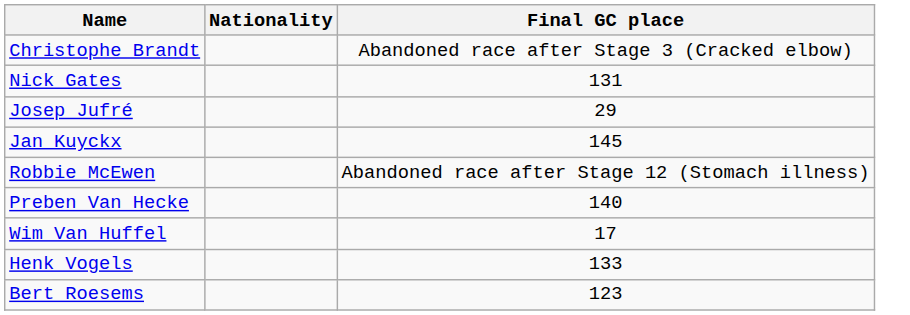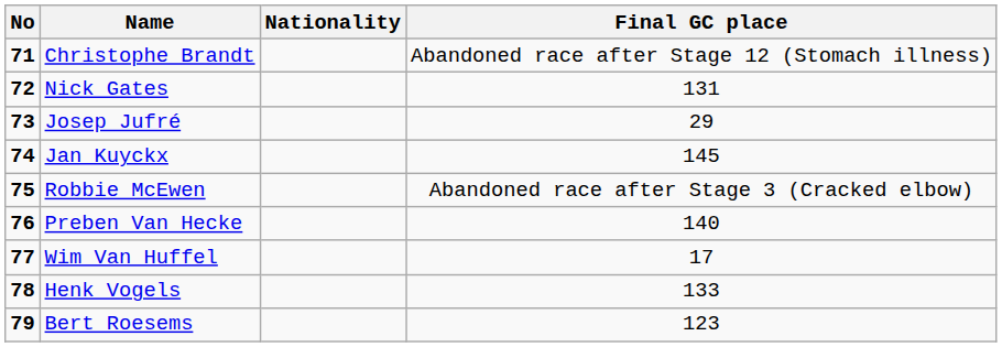+ column: No | 71 | 72 | 73 | 74 | 75 | 76 | 77 | 78 | 79
Christophe Brandt | Final GC place: Abandoned race after Stage 3 (Cracked elbow) -> Abandoned race after Stage 12 (Stomach illness)
Robbie McEwen | Final GC place: Abandoned race after Stage 12 (Stomach illness) -> Abandoned race after Stage 3 (Cracked elbow)
